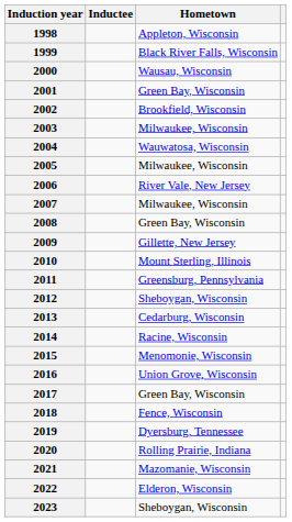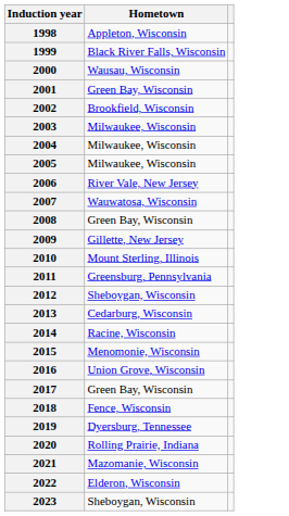- column: Inductee
2004 | Hometown: Wauwatosa, Wisconsin -> Milwaukee, Wisconsin
2007 | Hometown: Milwaukee, Wisconsin -> Wauwatosa, Wisconsin
